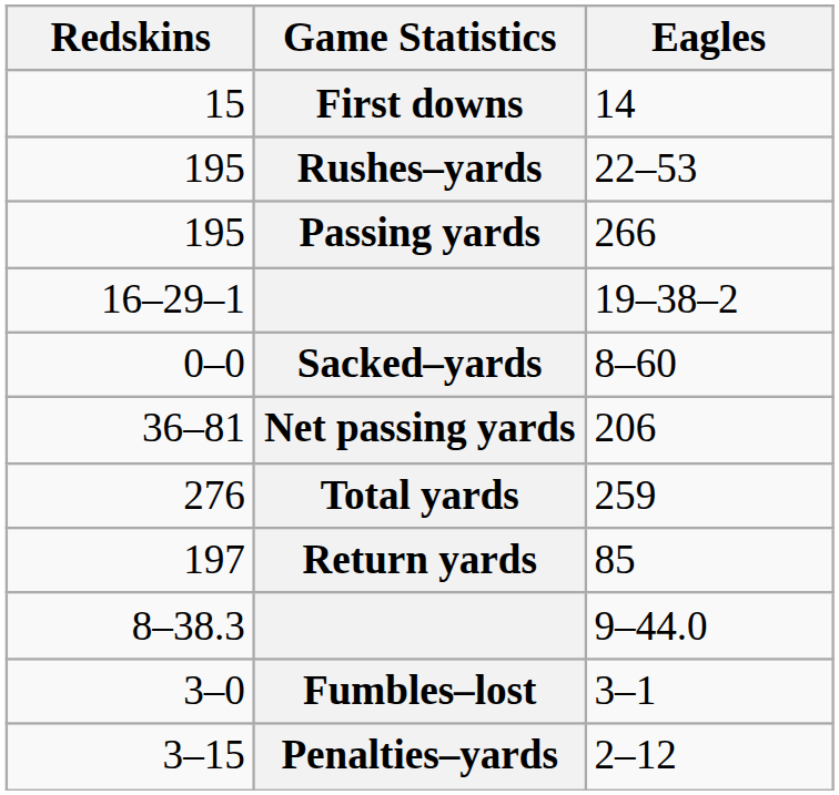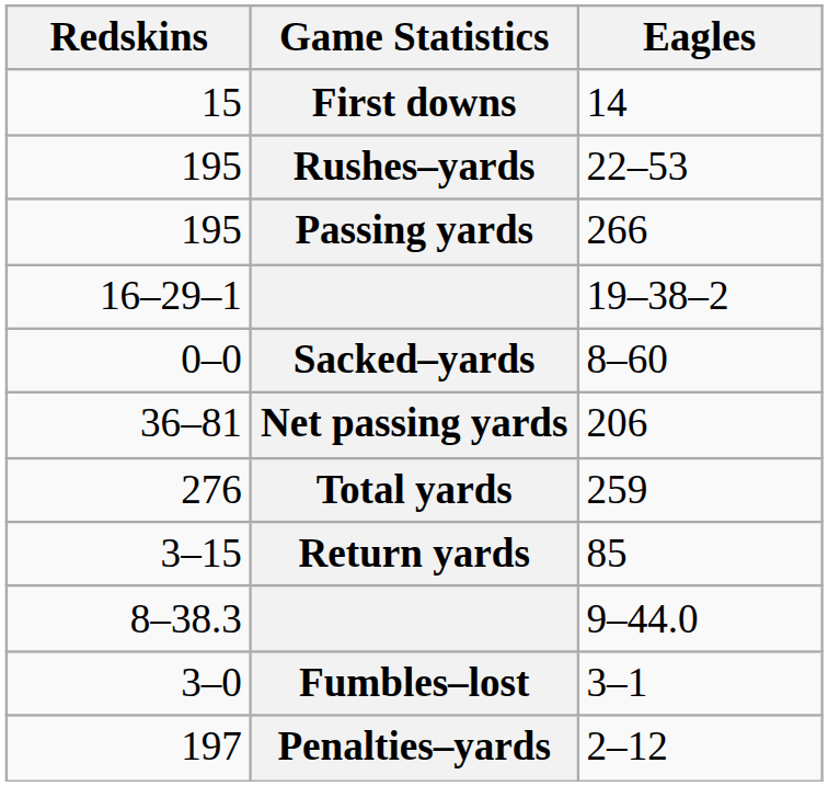Return yards | Redskins: 197 -> 3–15
Penalties–yards | Redskins: 3–15 -> 197
